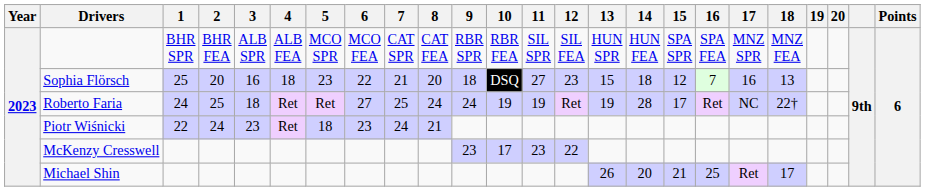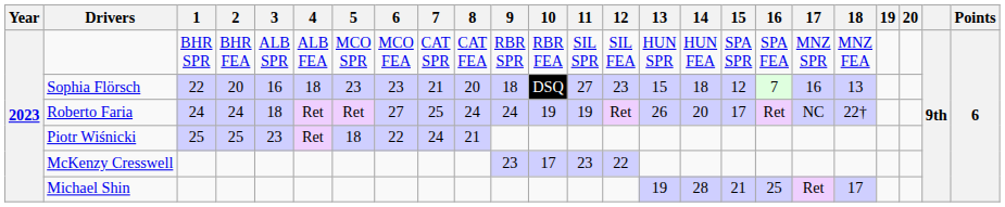Sophia Flörsch | 1: 25 -> 22
Sophia Flörsch | 6: 22 -> 23
Roberto Faria | 2: 25 -> 24
Roberto Faria | 13: 19 -> 26
Roberto Faria | 14: 28 -> 20
Piotr Wiśnicki | 1: 22 -> 25
Piotr Wiśnicki | 2: 24 -> 25
Piotr Wiśnicki | 6: 23 -> 22
Michael Shin | 13: 26 -> 19
Michael Shin | 14: 20 -> 28
